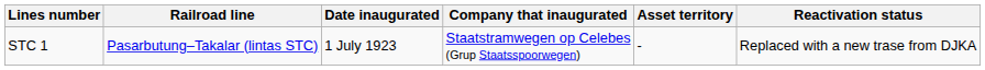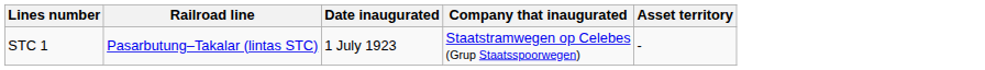- column: Reactivation status | Replaced with a new trase from DJKA
